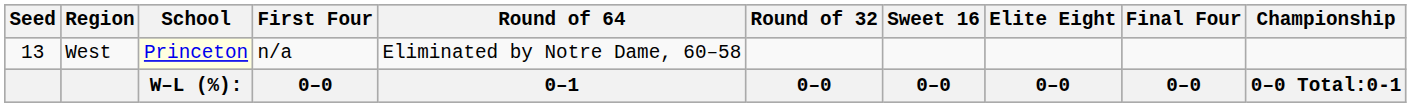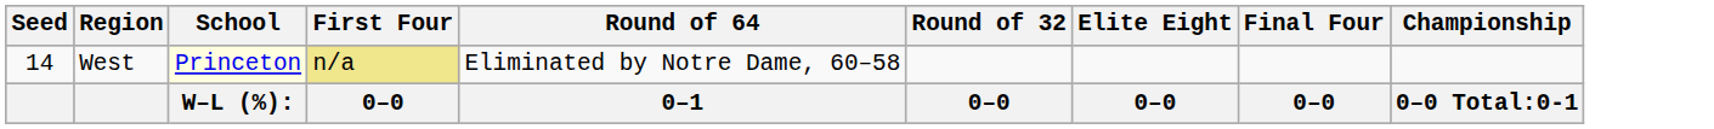- column: Sweet 16 | 0–0
West | Seed: 13 -> 14
West | First Four: no background -> khaki background
